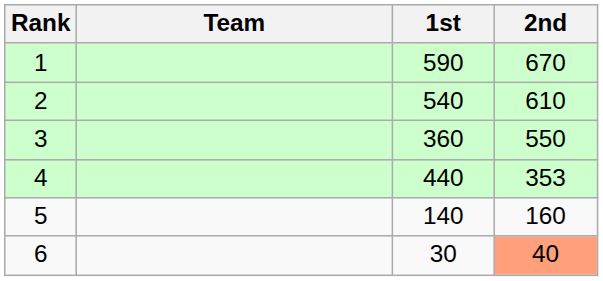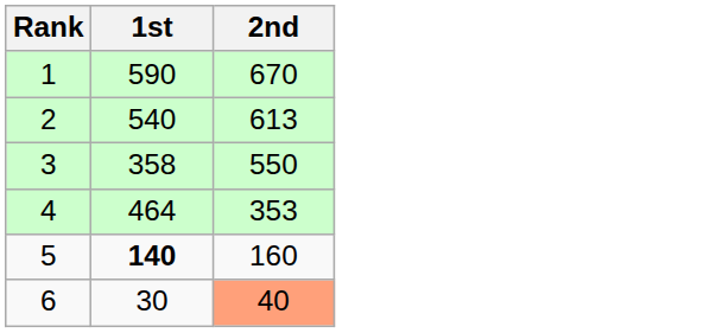- column: Team
2 | 2nd: 610 -> 613
3 | 1st: 360 -> 358
4 | 1st: 440 -> 464
5 | 1st: normal -> bold
